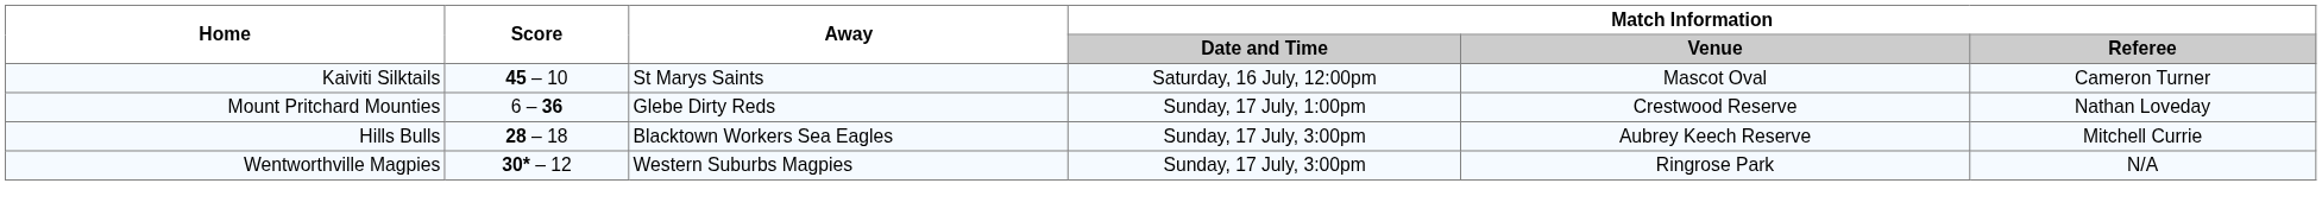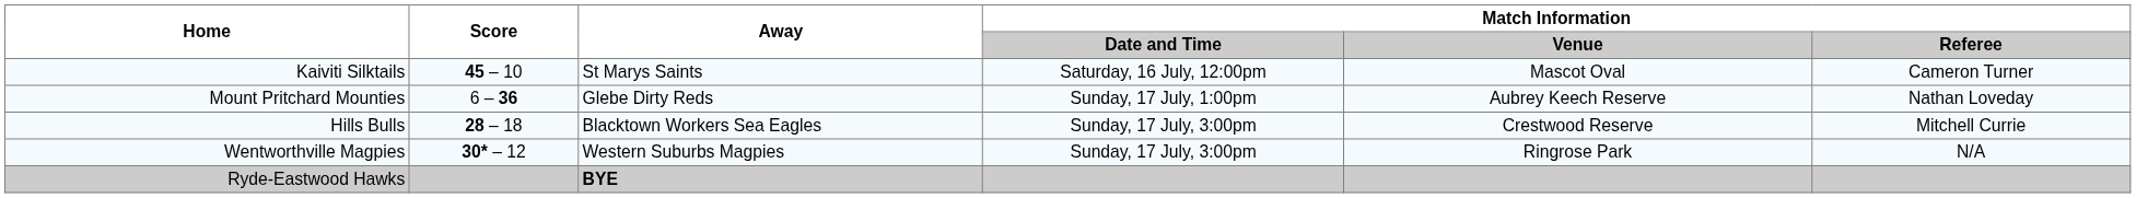Mount Pritchard Mounties | Match Information / Venue: Crestwood Reserve -> Aubrey Keech Reserve
Hills Bulls | Match Information / Venue: Aubrey Keech Reserve -> Crestwood Reserve
+ row: Ryde-Eastwood Hawks | BYE
